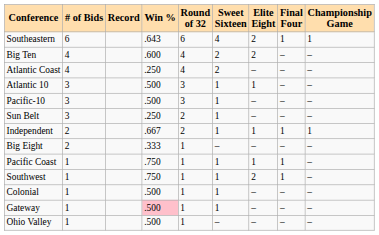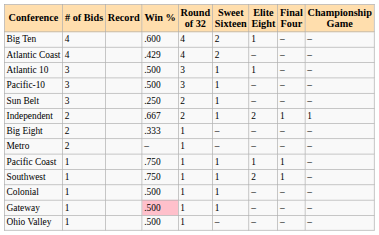- row: Southeastern | 6 | .643 | 6 | 4 | 2 | 1 | 1
Big Ten | Elite Eight: 2 -> 1
Atlantic Coast | Win %: .250 -> .429
Independent | Elite Eight: 1 -> 2
+ row: Metro | 2 | – | 1 | – | – | – | –
